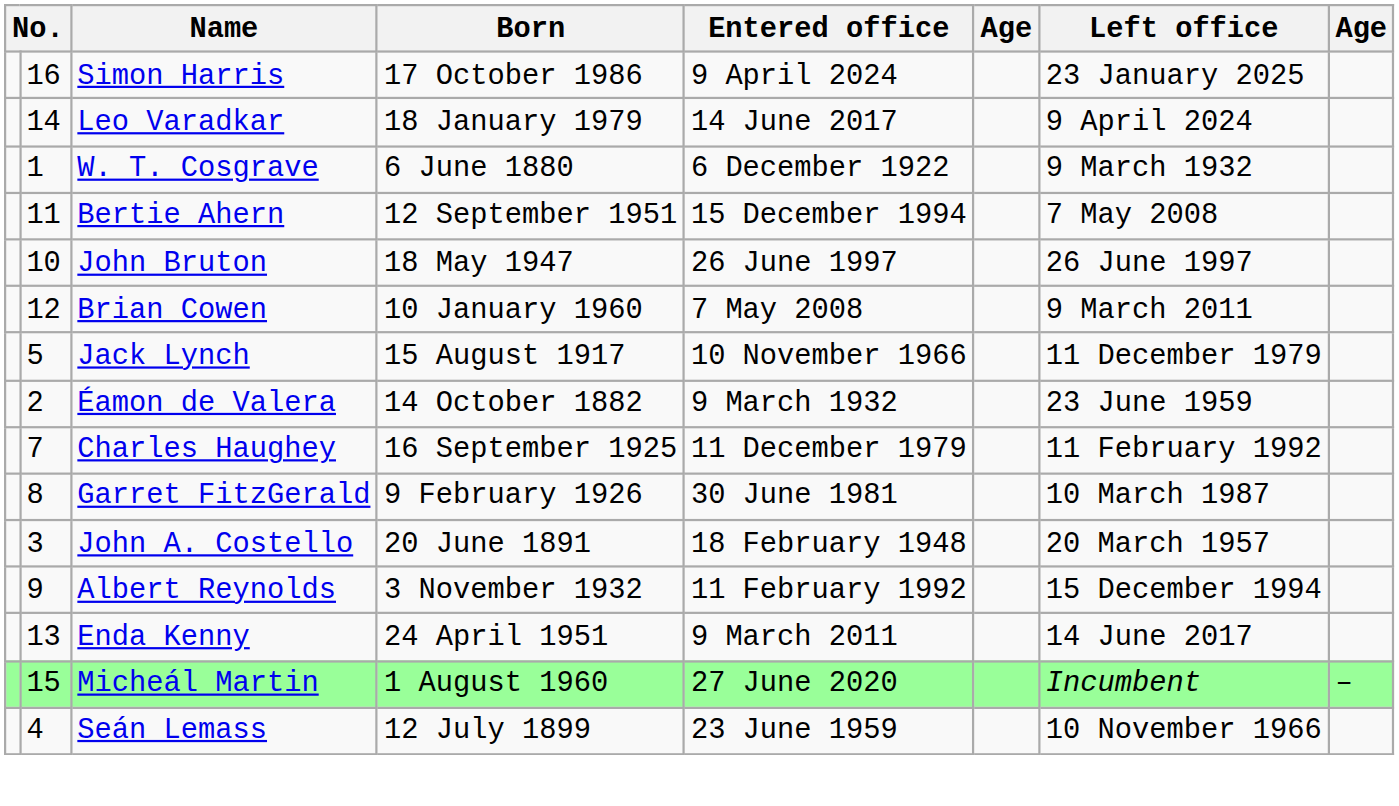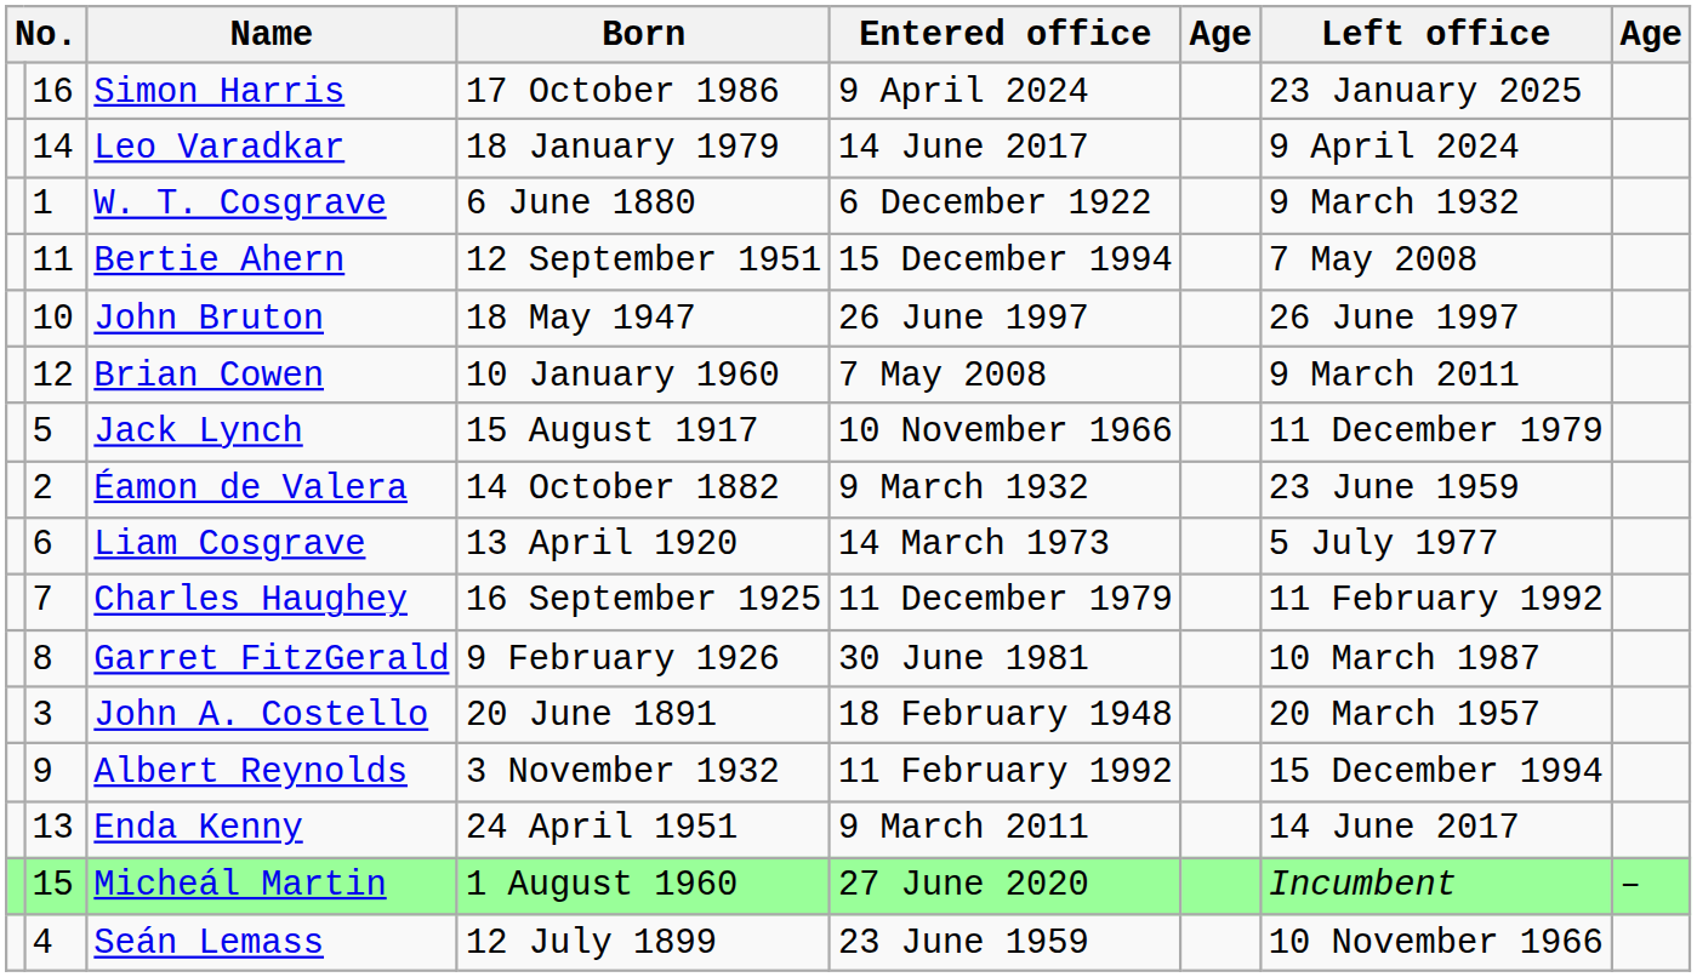+ row: 6 | Liam Cosgrave | 13 April 1920 | 14 March 1973 | 5 July 1977
